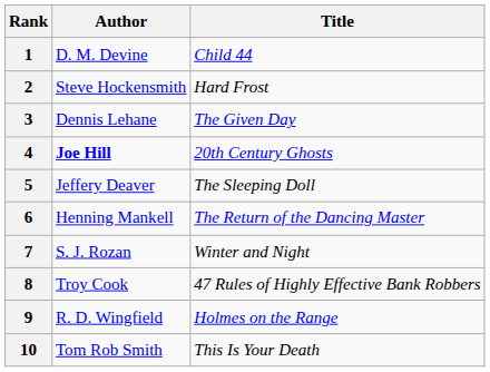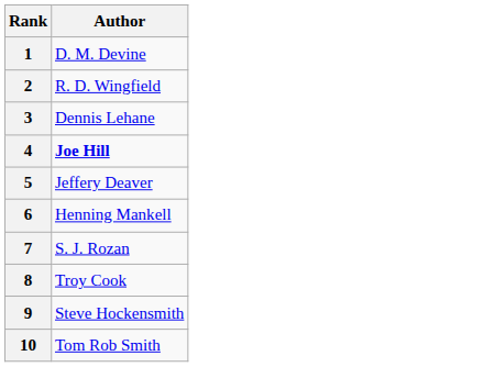- column: Title | Child 44 | Hard Frost | The Given Day | 20th Century Ghosts | The Sleeping Doll | The Return of the Dancing Master | Winter and Night | 47 Rules of Highly Effective Bank Robbers | Holmes on the Range | This Is Your Death
2 | Author: Steve Hockensmith -> R. D. Wingfield
9 | Author: R. D. Wingfield -> Steve Hockensmith
